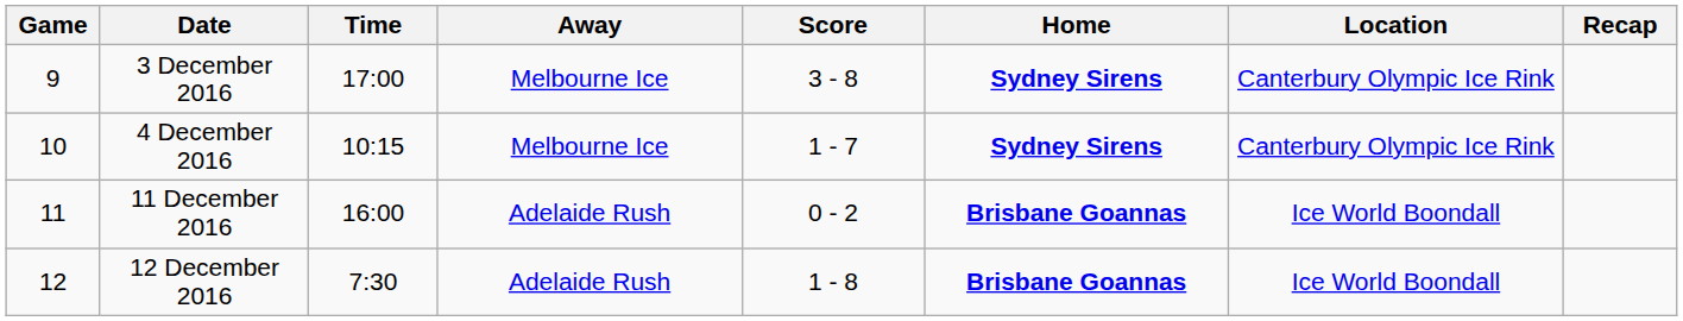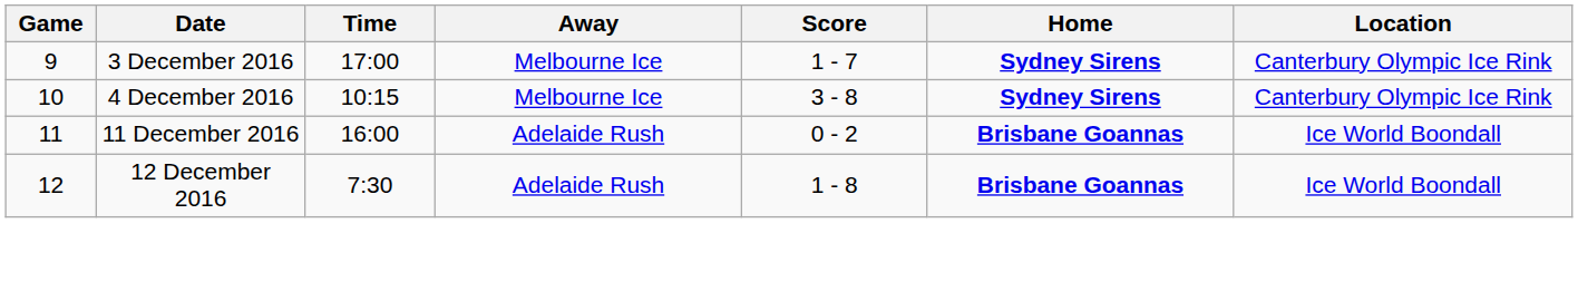- column: Recap
3 December 2016 | Score: 3 - 8 -> 1 - 7
4 December 2016 | Score: 1 - 7 -> 3 - 8
